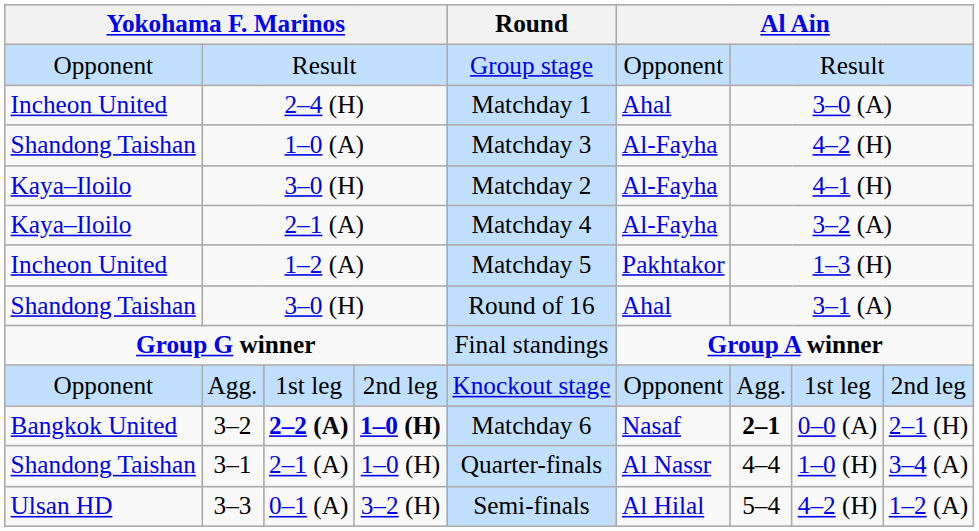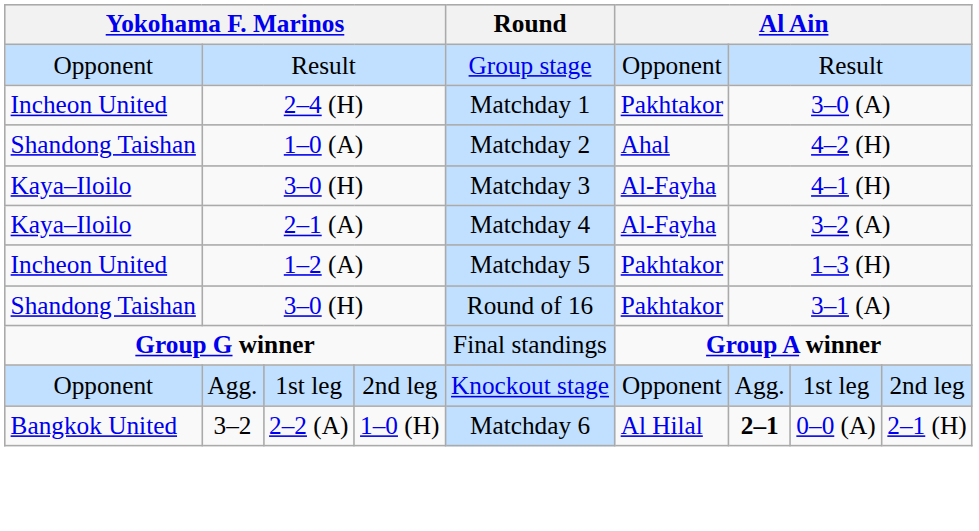2–4 (H) | column 6: Ahal -> Pakhtakor
1–0 (A) | Round: Matchday 3 -> Matchday 2
1–0 (A) | column 6: Al-Fayha -> Ahal
Kaya–Iloilo / 3–0 (H) | Round: Matchday 2 -> Matchday 3
Shandong Taishan / 3–0 (H) | column 6: Ahal -> Pakhtakor
3–2 | column 3: bold -> normal
3–2 | column 4: bold -> normal
3–2 | column 6: Nasaf -> Al Hilal
- row: Shandong Taishan | 3–1 | 2–1 (A) | 1–0 (H) | Quarter-finals | Al Nassr | 4–4 | 1–0 (H) | 3–4 (A)
- row: Ulsan HD | 3–3 | 0–1 (A) | 3–2 (H) | Semi-finals | Al Hilal | 5–4 | 4–2 (H) | 1–2 (A)
